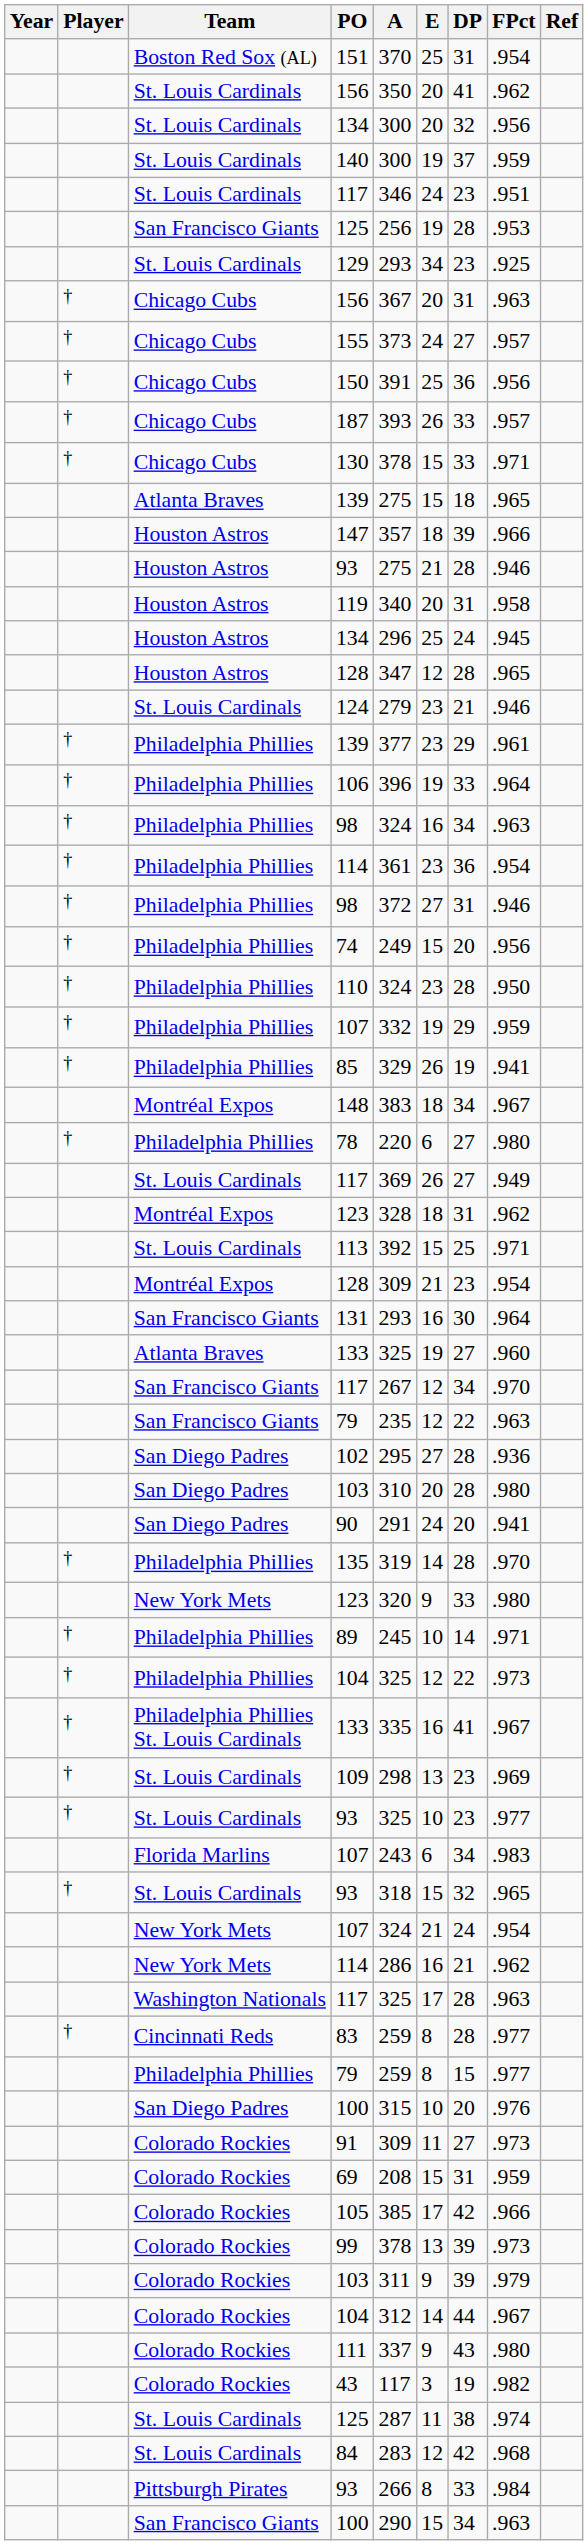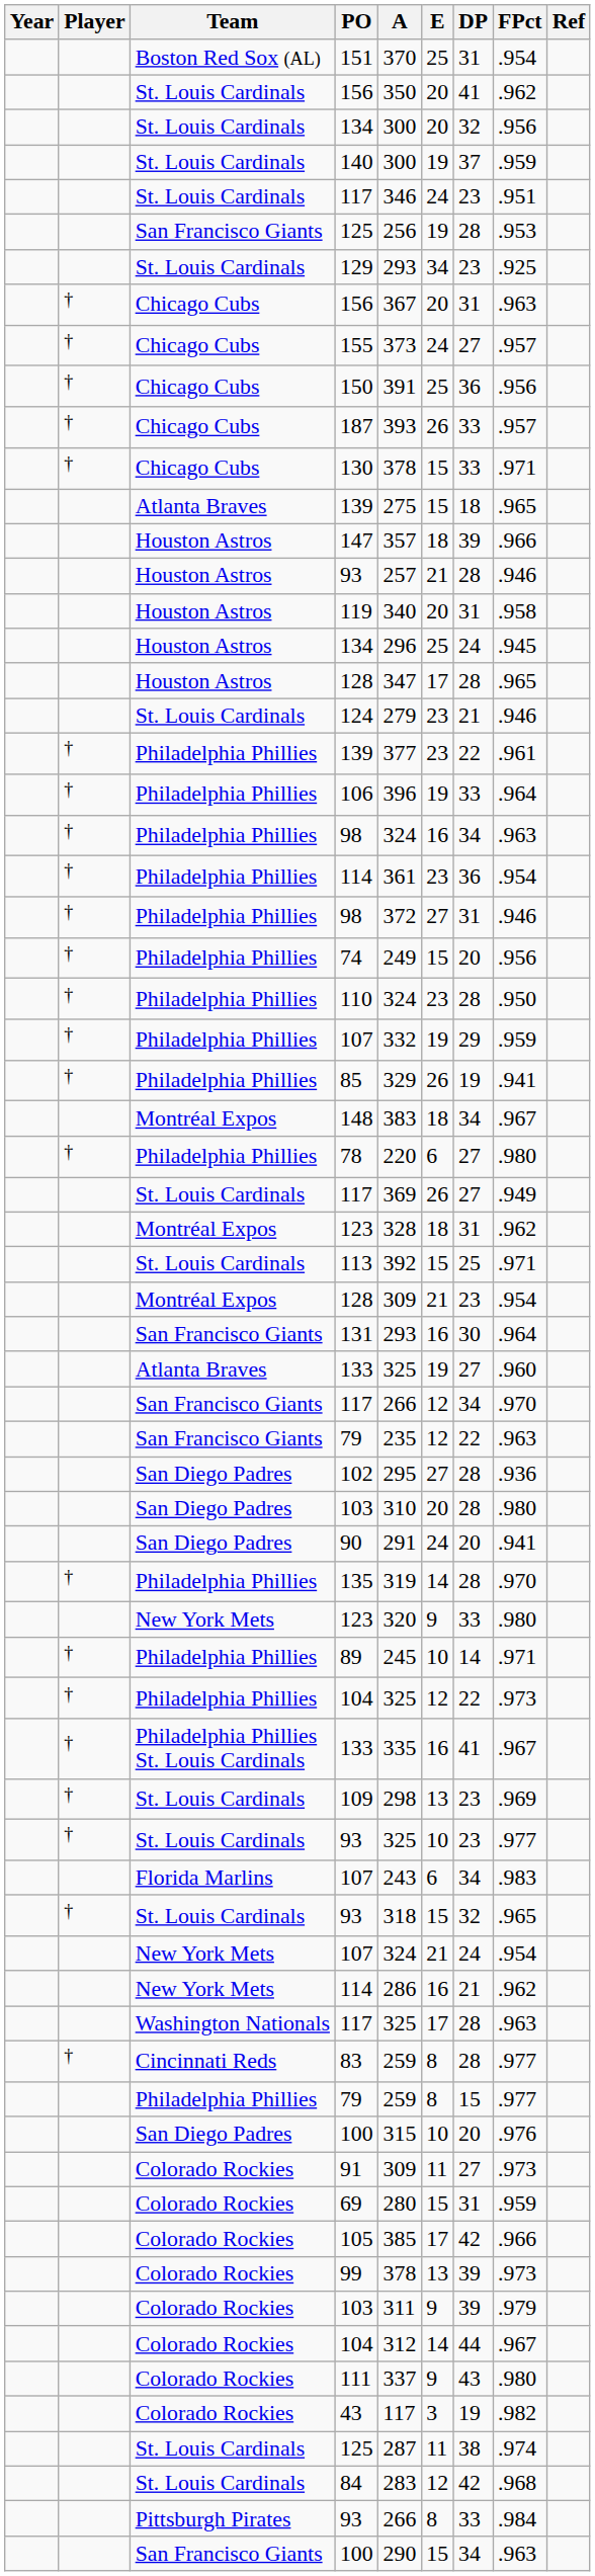Houston Astros / 93 | A: 275 -> 257
Houston Astros / 128 | E: 12 -> 17
Philadelphia Phillies / 139 | DP: 29 -> 22
San Francisco Giants / 117 | A: 267 -> 266
69 | A: 208 -> 280
